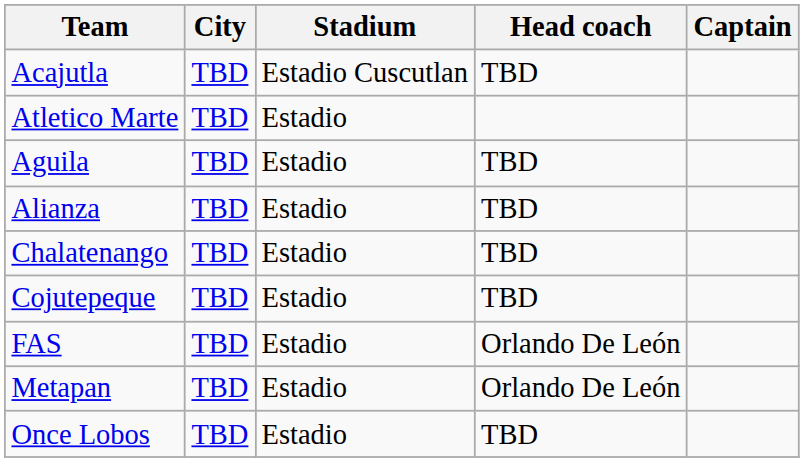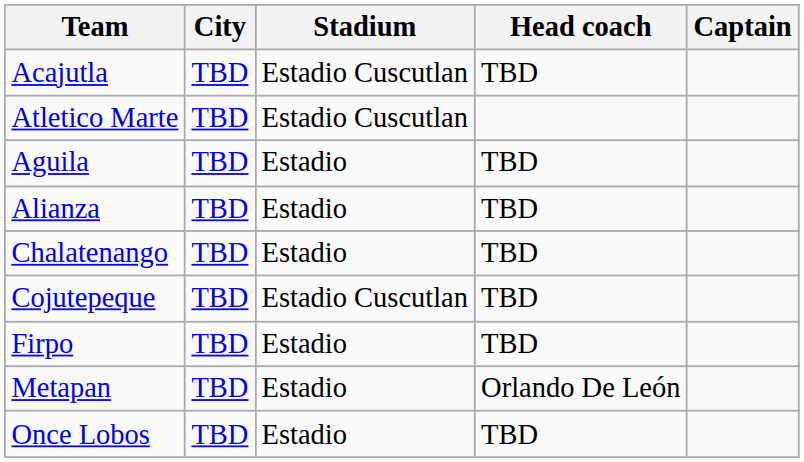Atletico Marte | Stadium: Estadio -> Estadio Cuscutlan
Cojutepeque | Stadium: Estadio -> Estadio Cuscutlan
- row: FAS | TBD | Estadio | Orlando De León
+ row: Firpo | TBD | Estadio | TBD
